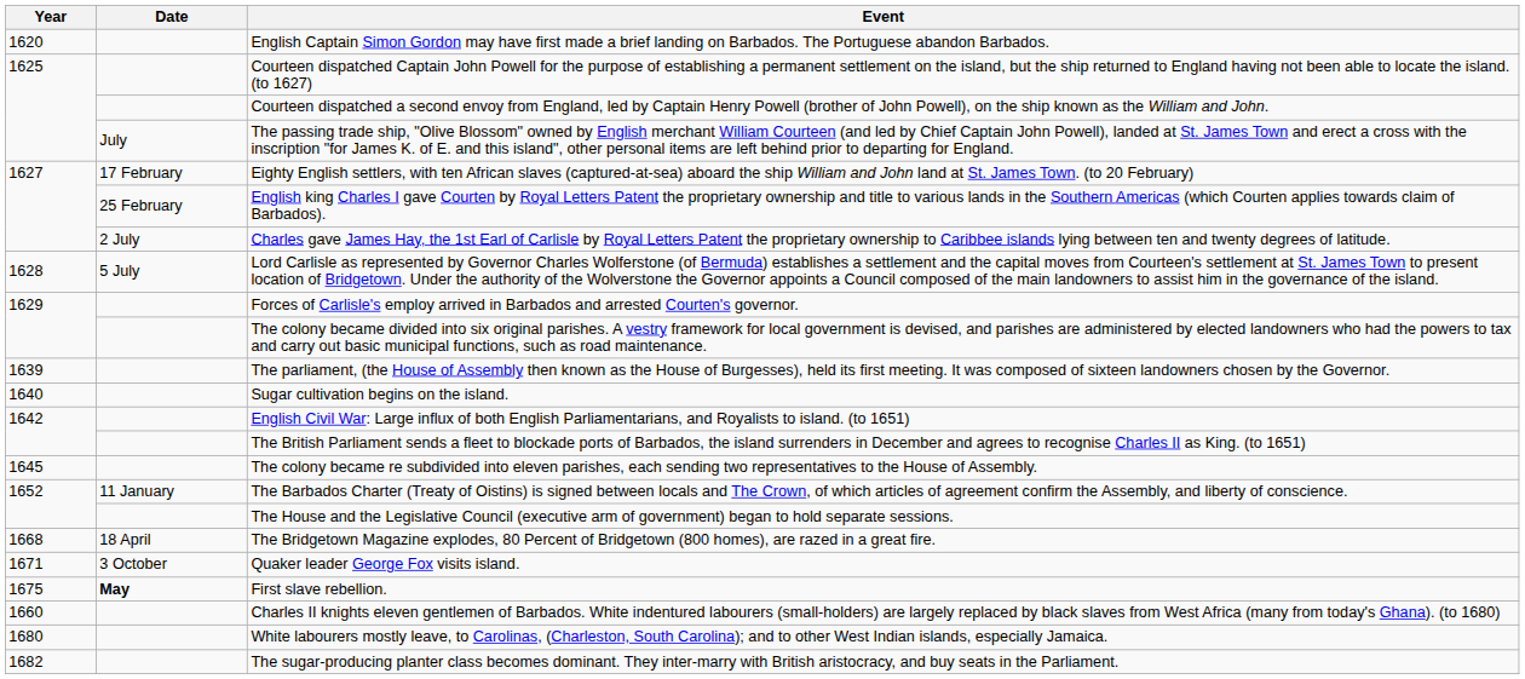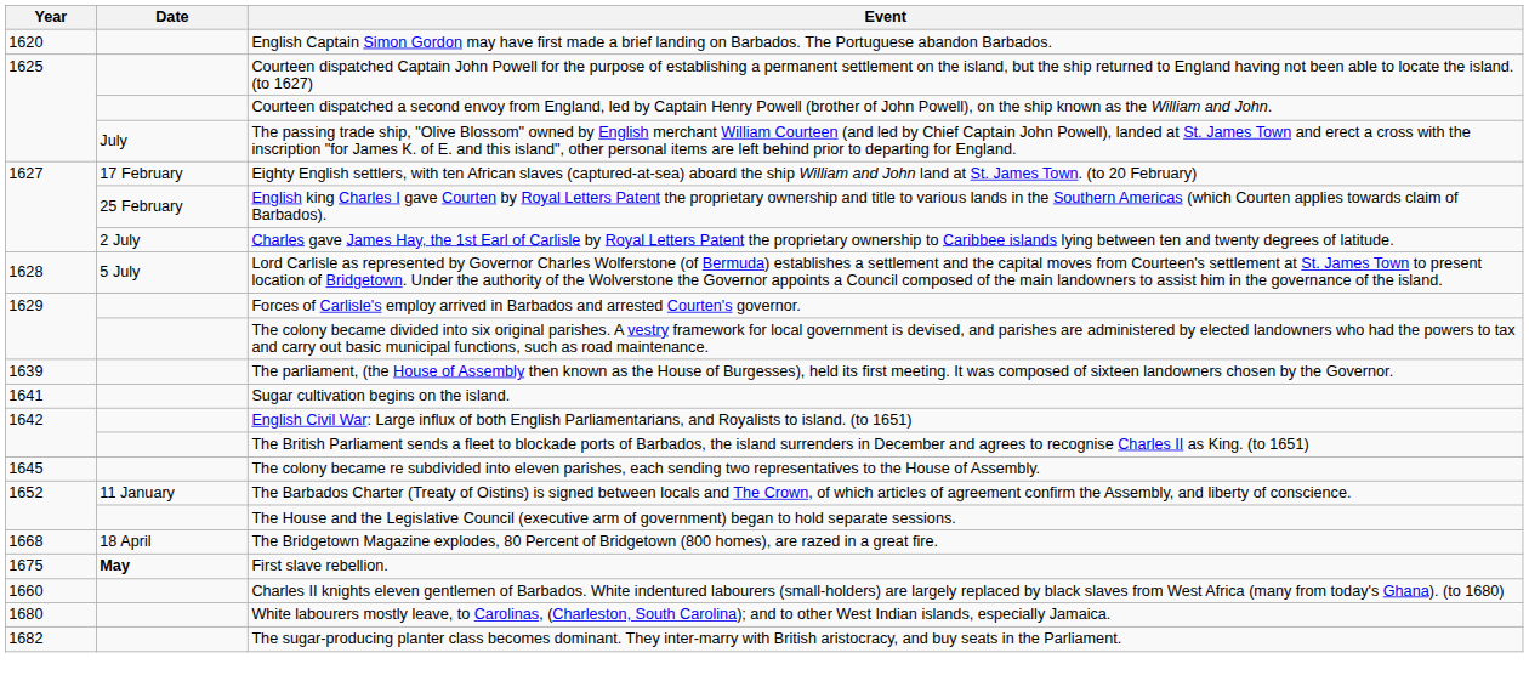Sugar cultivation begins on the island. | Year: 1640 -> 1641
- row: 1671 | 3 October | Quaker leader George Fox visits island.
